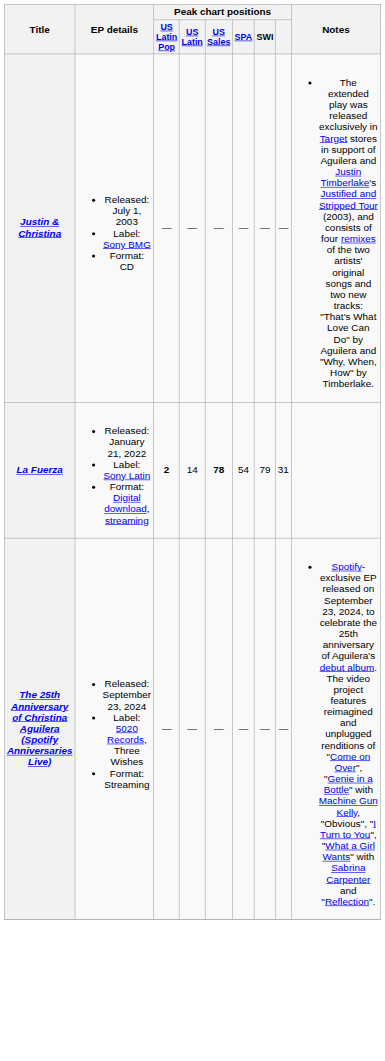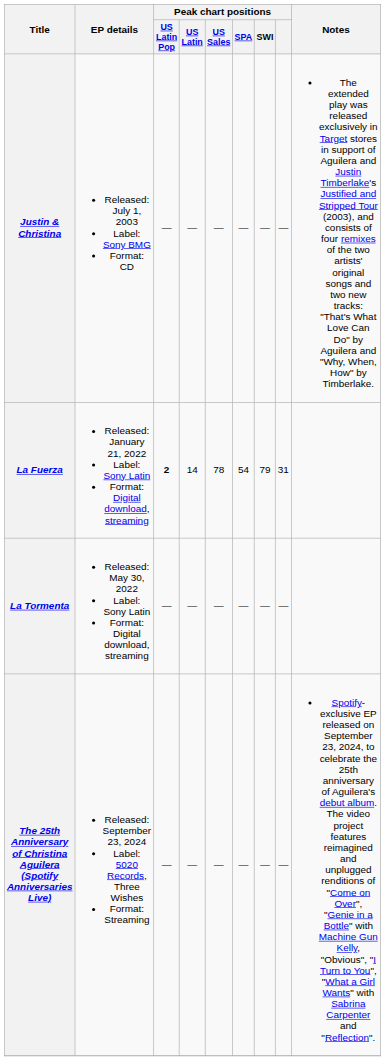La Fuerza | Peak chart positions / US Sales: bold -> normal
+ row: La Tormenta | Released: May 30, 2022 Label: Sony Latin Format: Digital download, streaming | — | — | — | — | — | —
